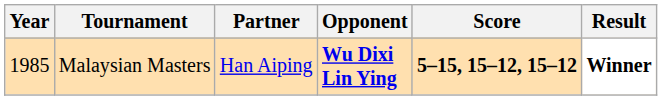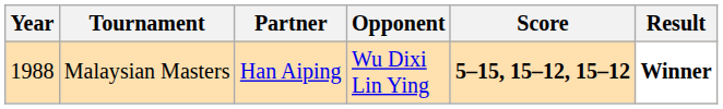Malaysian Masters | Year: 1985 -> 1988
Malaysian Masters | Opponent: bold -> normal
